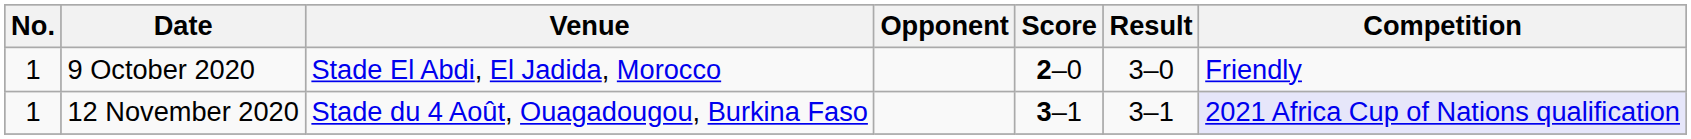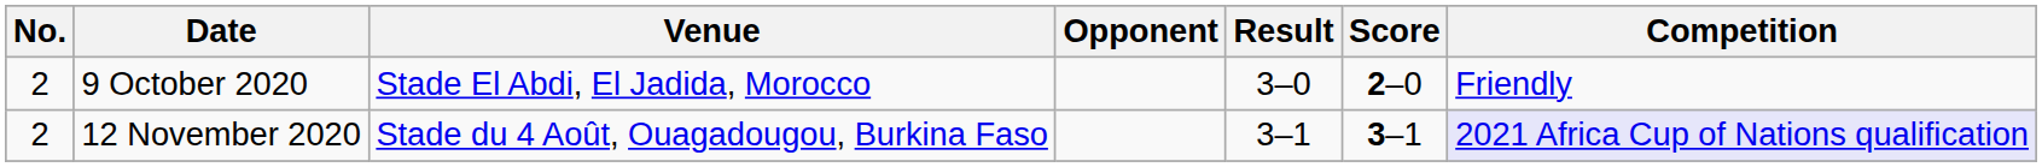columns swapped: Score <-> Result
9 October 2020 | No.: 1 -> 2
12 November 2020 | No.: 1 -> 2
